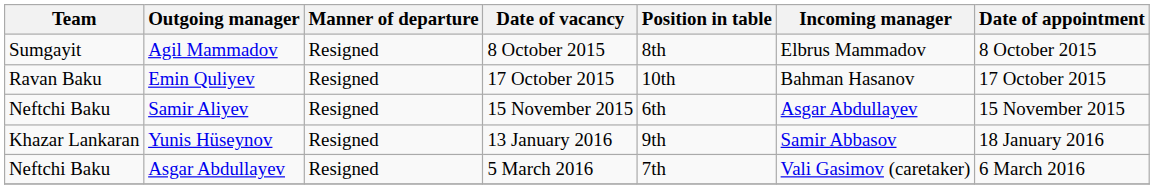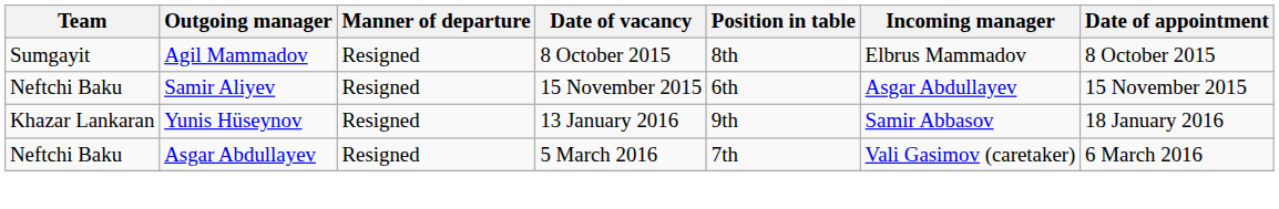- row: Ravan Baku | Emin Quliyev | Resigned | 17 October 2015 | 10th | Bahman Hasanov | 17 October 2015
